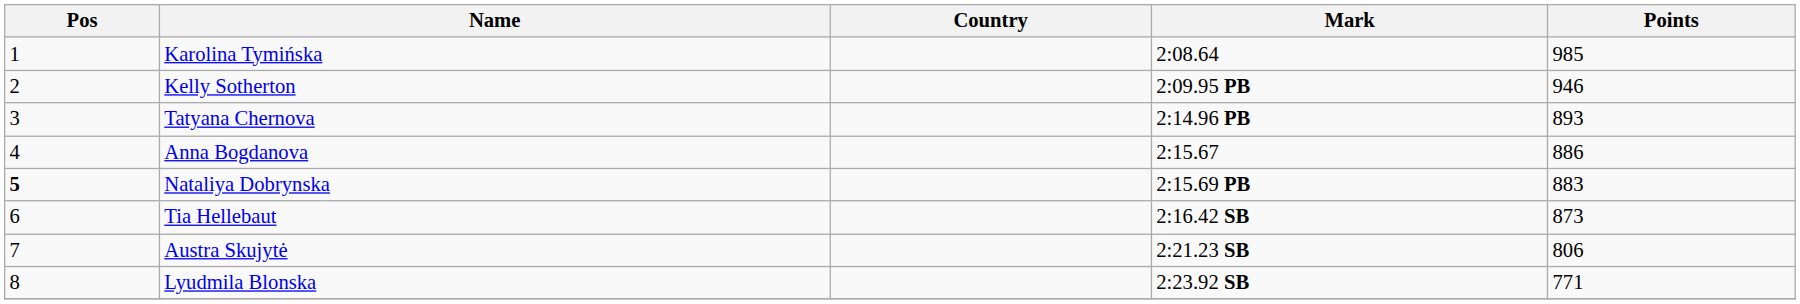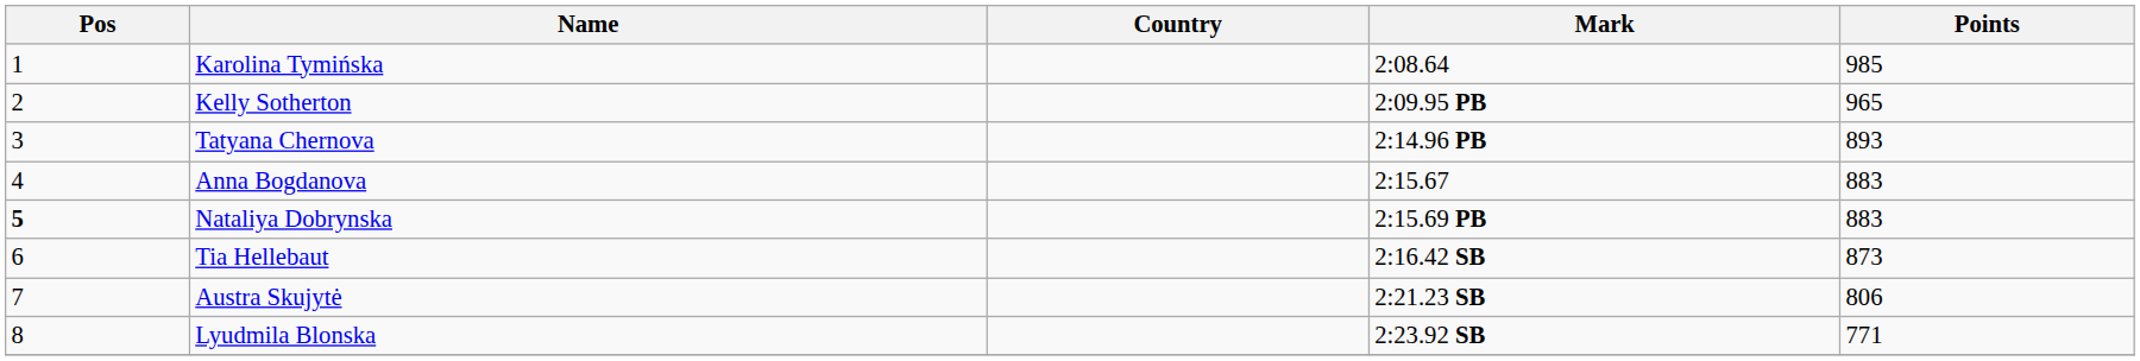Kelly Sotherton | Points: 946 -> 965
Anna Bogdanova | Points: 886 -> 883
